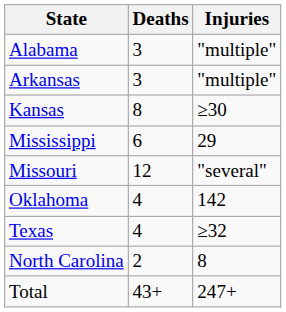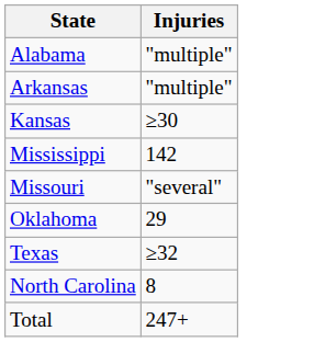- column: Deaths | 3 | 3 | 8 | 6 | 12 | 4 | 4 | 2 | 43+
Mississippi | Injuries: 29 -> 142
Oklahoma | Injuries: 142 -> 29
